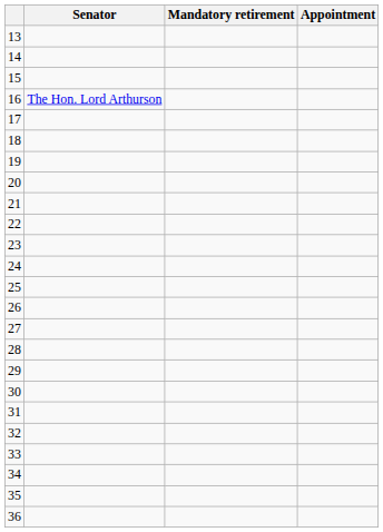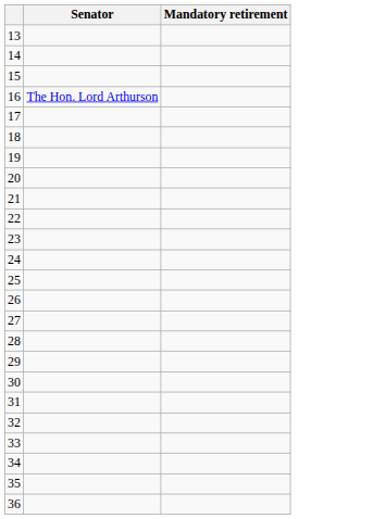- column: Appointment
